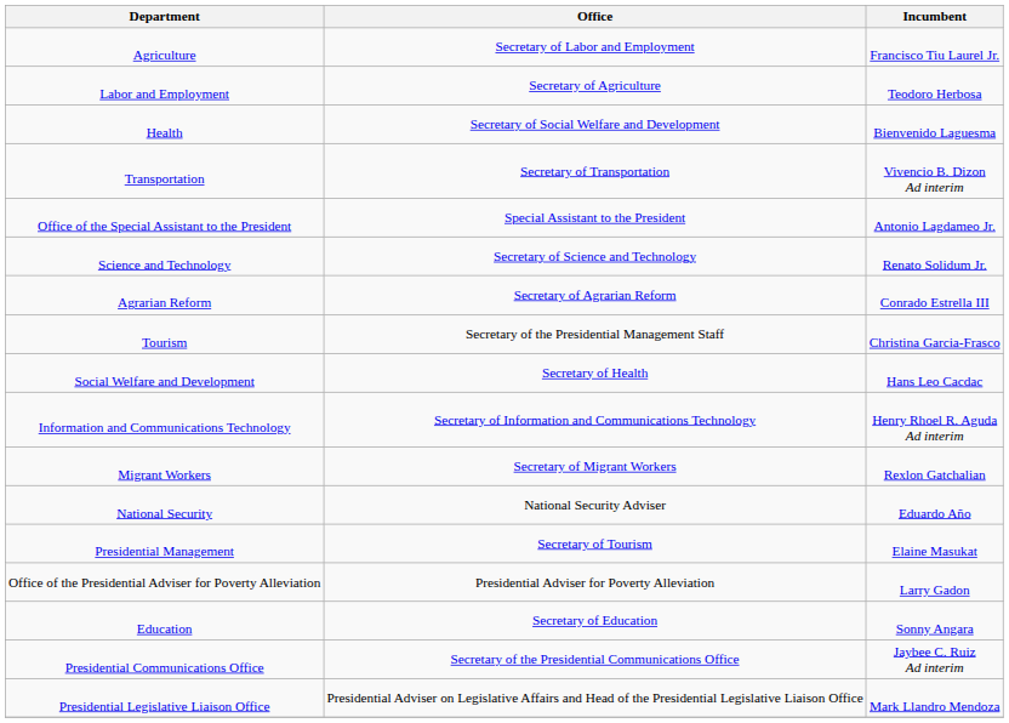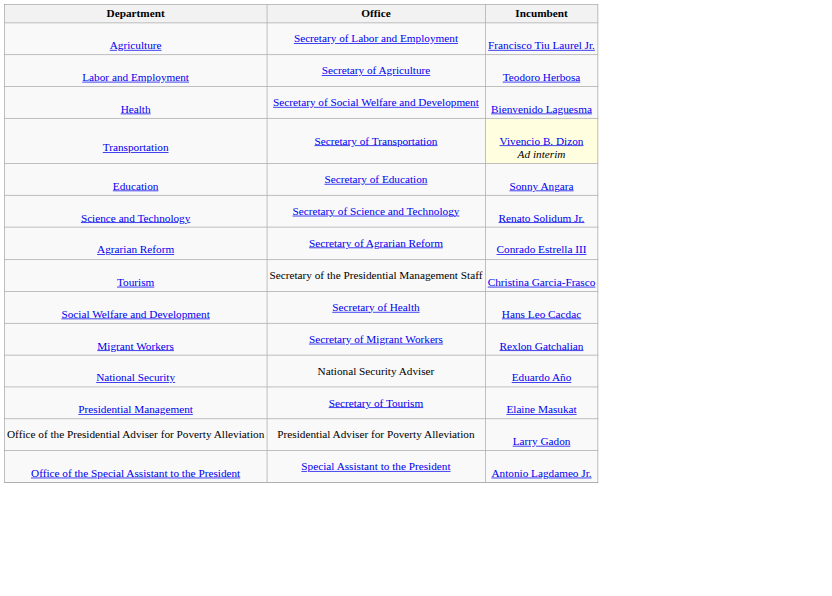Transportation | Incumbent: no background -> lightyellow background
rows swapped: Education <-> Office of the Special Assistant to the President
- row: Information and Communications Technology | Secretary of Information and Communications Technology | Henry Rhoel R. Aguda Ad interim
- row: Presidential Communications Office | Secretary of the Presidential Communications Office | Jaybee C. Ruiz Ad interim
- row: Presidential Legislative Liaison Office | Presidential Adviser on Legislative Affairs and Head of the Presidential Legislative Liaison Office | Mark Llandro Mendoza
